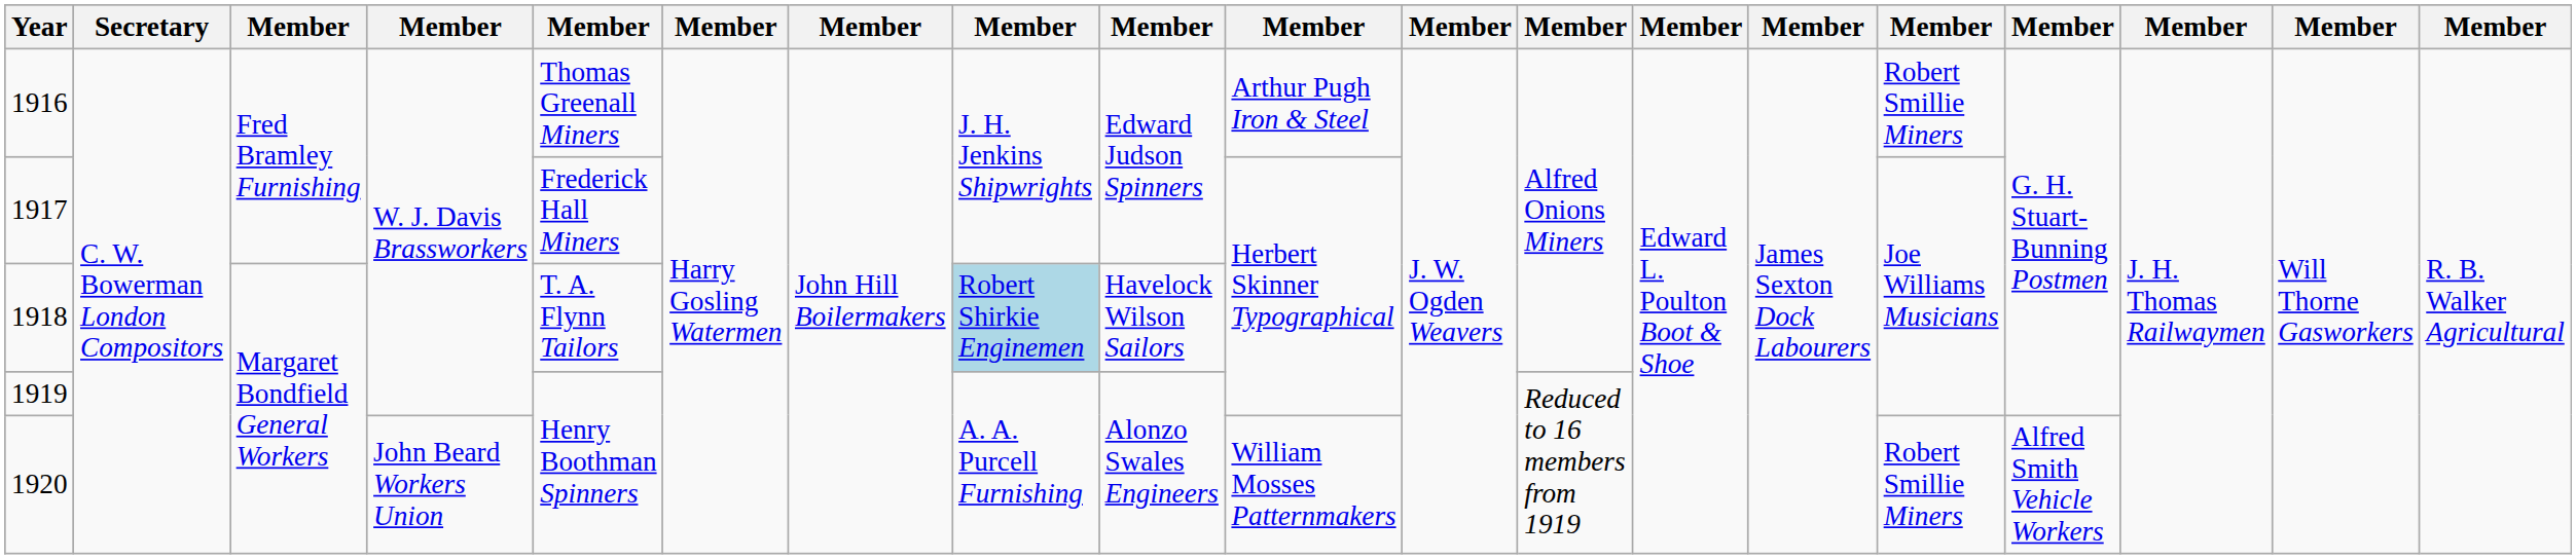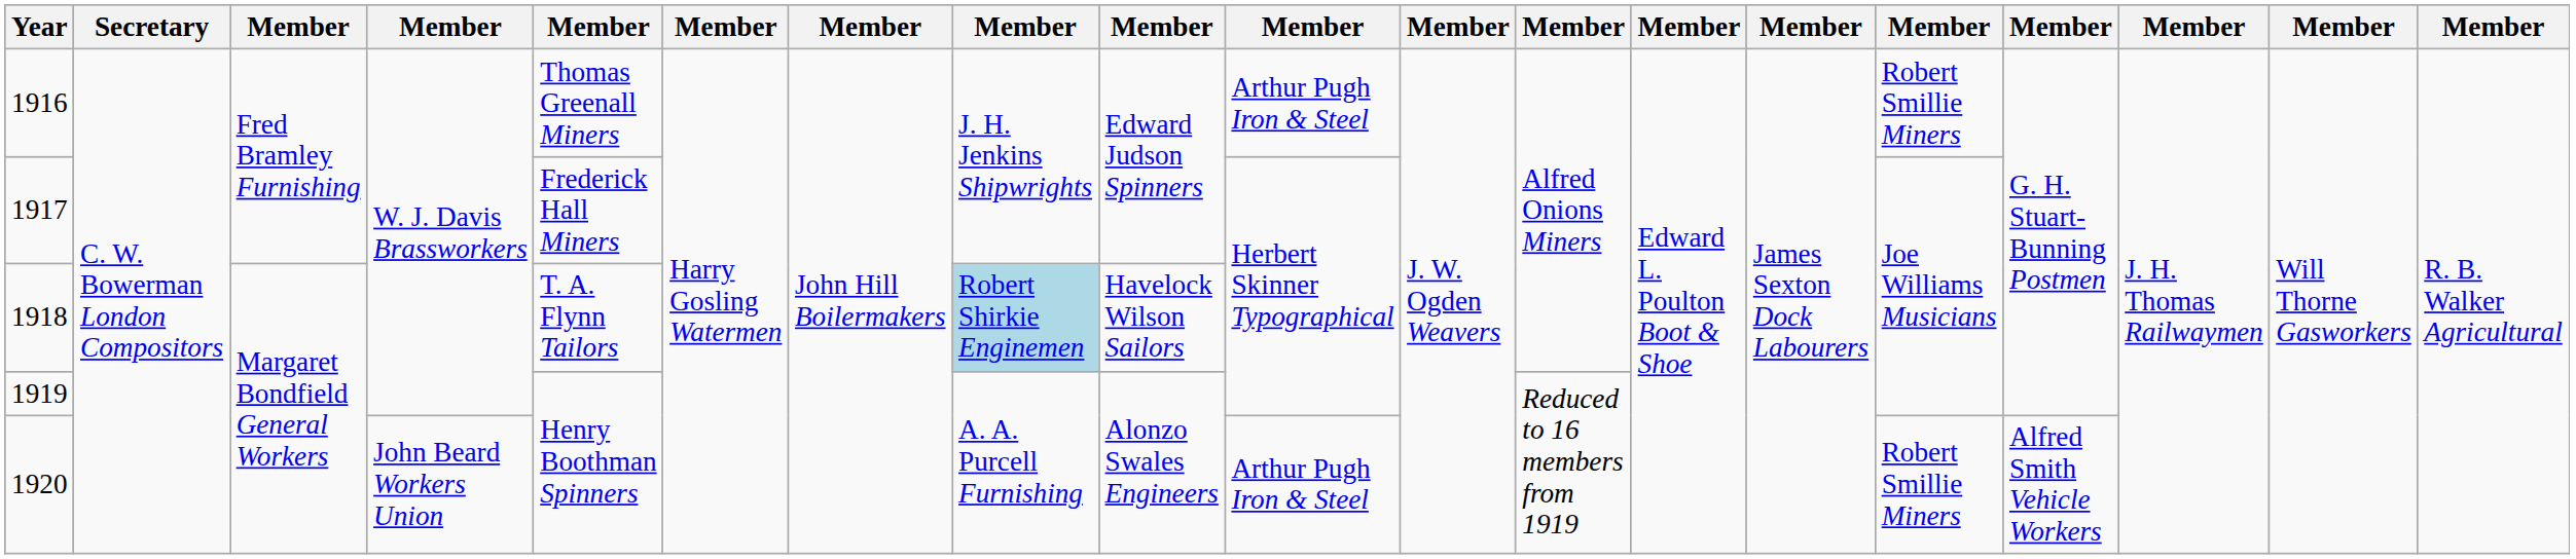1920 | column 10: William Mosses Patternmakers -> Arthur Pugh Iron & Steel
